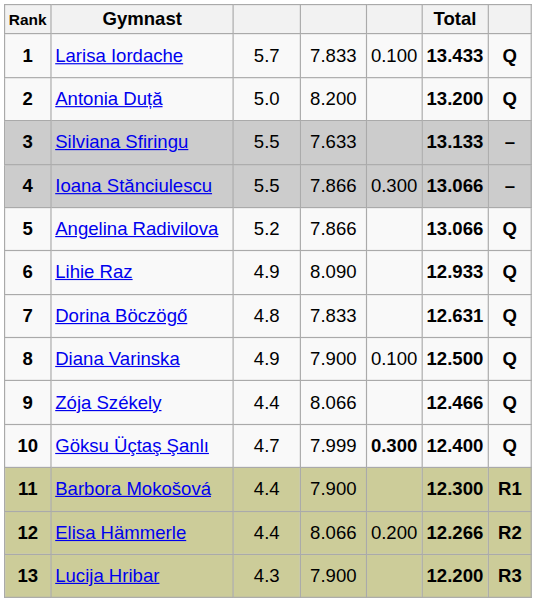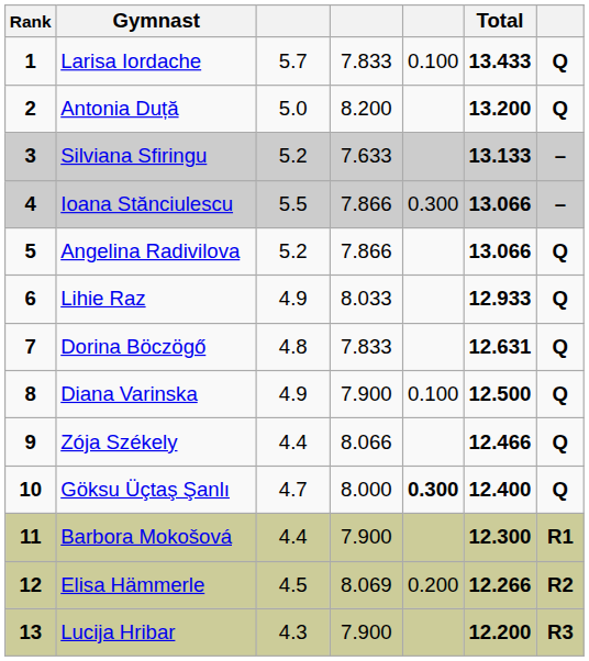Silviana Sfiringu | column 3: 5.5 -> 5.2
Lihie Raz | column 4: 8.090 -> 8.033
Göksu Üçtaş Şanlı | column 4: 7.999 -> 8.000
Elisa Hämmerle | column 3: 4.4 -> 4.5
Elisa Hämmerle | column 4: 8.066 -> 8.069
